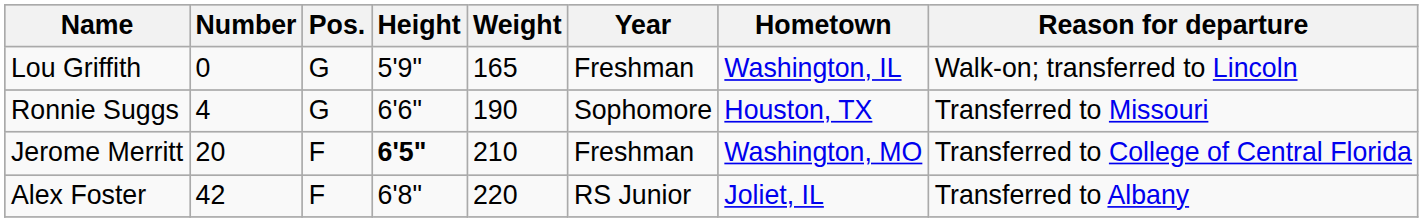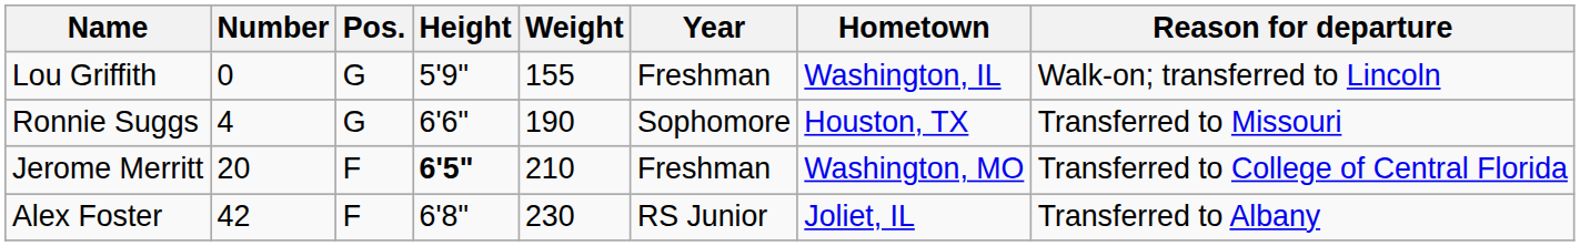Lou Griffith | Weight: 165 -> 155
Alex Foster | Weight: 220 -> 230
